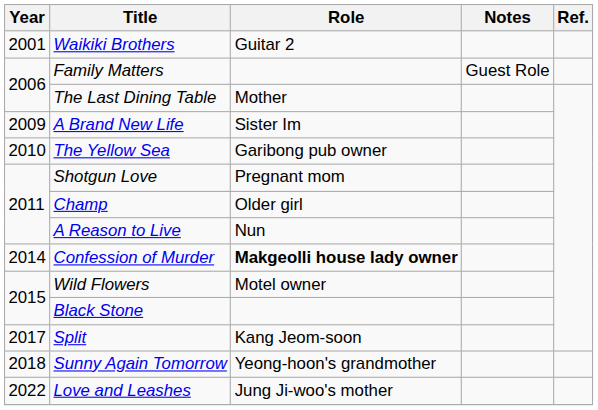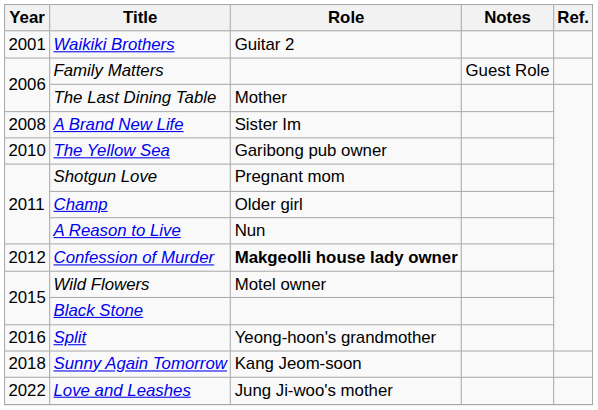A Brand New Life | Year: 2009 -> 2008
Confession of Murder | Year: 2014 -> 2012
Split | Year: 2017 -> 2016
Split | Role: Kang Jeom-soon -> Yeong-hoon's grandmother
Sunny Again Tomorrow | Role: Yeong-hoon's grandmother -> Kang Jeom-soon
